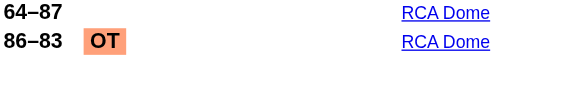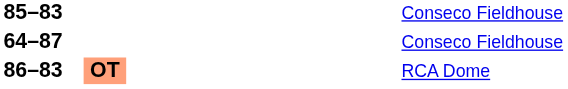+ row: 85–83 | Conseco Fieldhouse
64–87 | column 6: RCA Dome -> Conseco Fieldhouse
